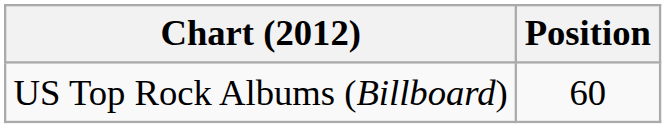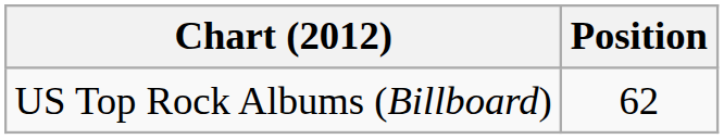US Top Rock Albums (Billboard) | Position: 60 -> 62
